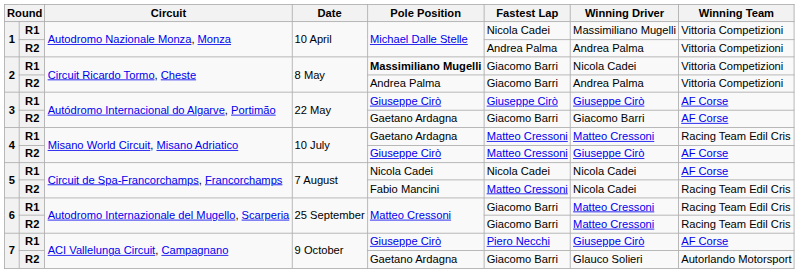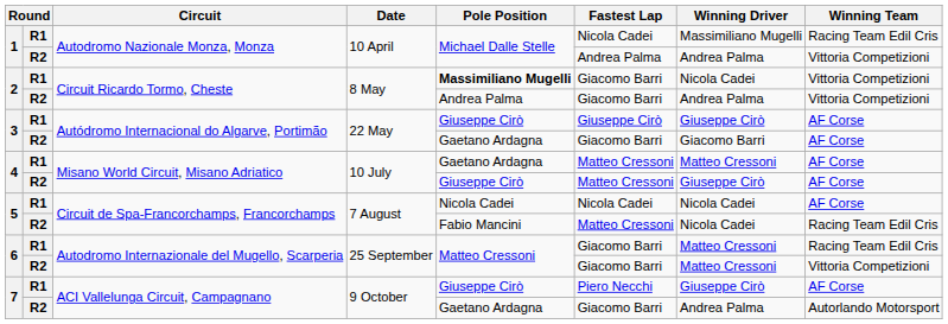1 / R1 | Winning Team: Vittoria Competizioni -> Racing Team Edil Cris
4 / R1 | Winning Team: Racing Team Edil Cris -> AF Corse
6 / R2 | Winning Team: Racing Team Edil Cris -> Vittoria Competizioni
7 / R2 | Winning Driver: Glauco Solieri -> Andrea Palma
